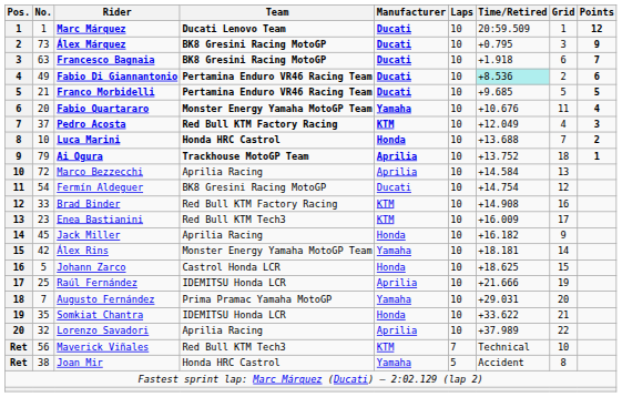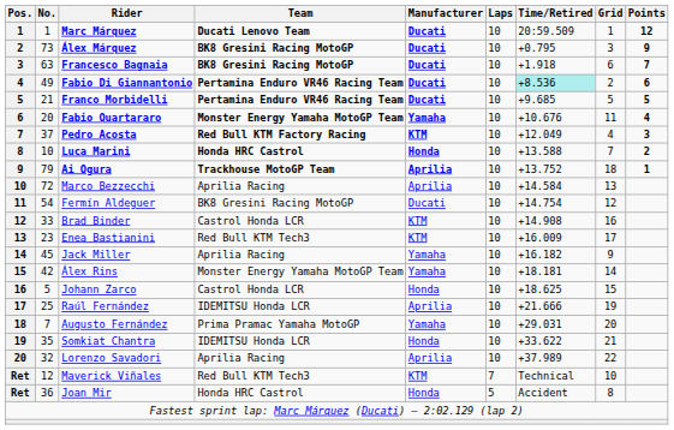Luca Marini | Time/Retired: +13.688 -> +13.588
Brad Binder | Team: Red Bull KTM Factory Racing -> Castrol Honda LCR
Jack Miller | Manufacturer: Honda -> Yamaha
Maverick Viñales | No.: 56 -> 12
Joan Mir | No.: 38 -> 36
Joan Mir | Manufacturer: Yamaha -> Honda
